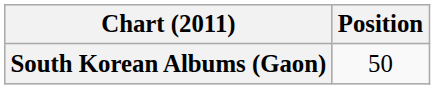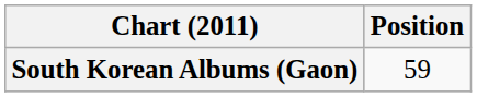South Korean Albums (Gaon) | Position: 50 -> 59
